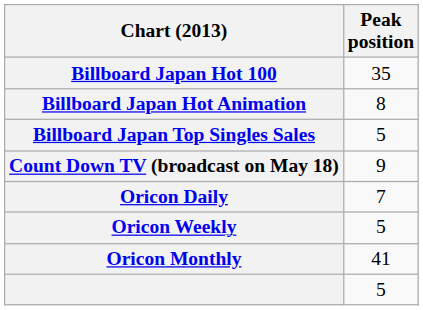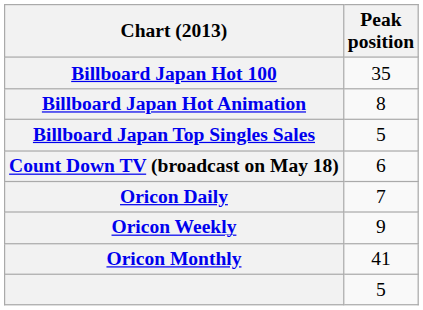Count Down TV (broadcast on May 18) | Peak position: 9 -> 6
Oricon Weekly | Peak position: 5 -> 9
